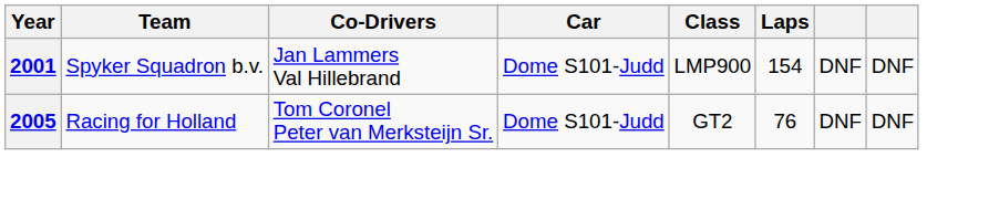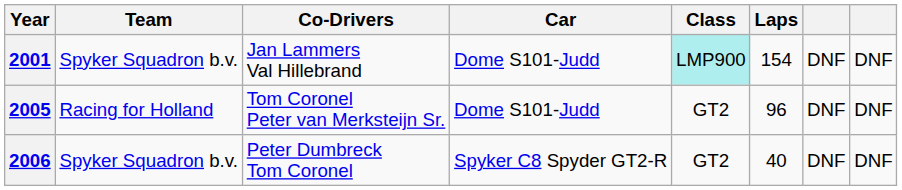2001 | Class: no background -> paleturquoise background
2005 | Laps: 76 -> 96
+ row: 2006 | Spyker Squadron b.v. | Peter Dumbreck Tom Coronel | Spyker C8 Spyder GT2-R | GT2 | 40 | DNF | DNF
